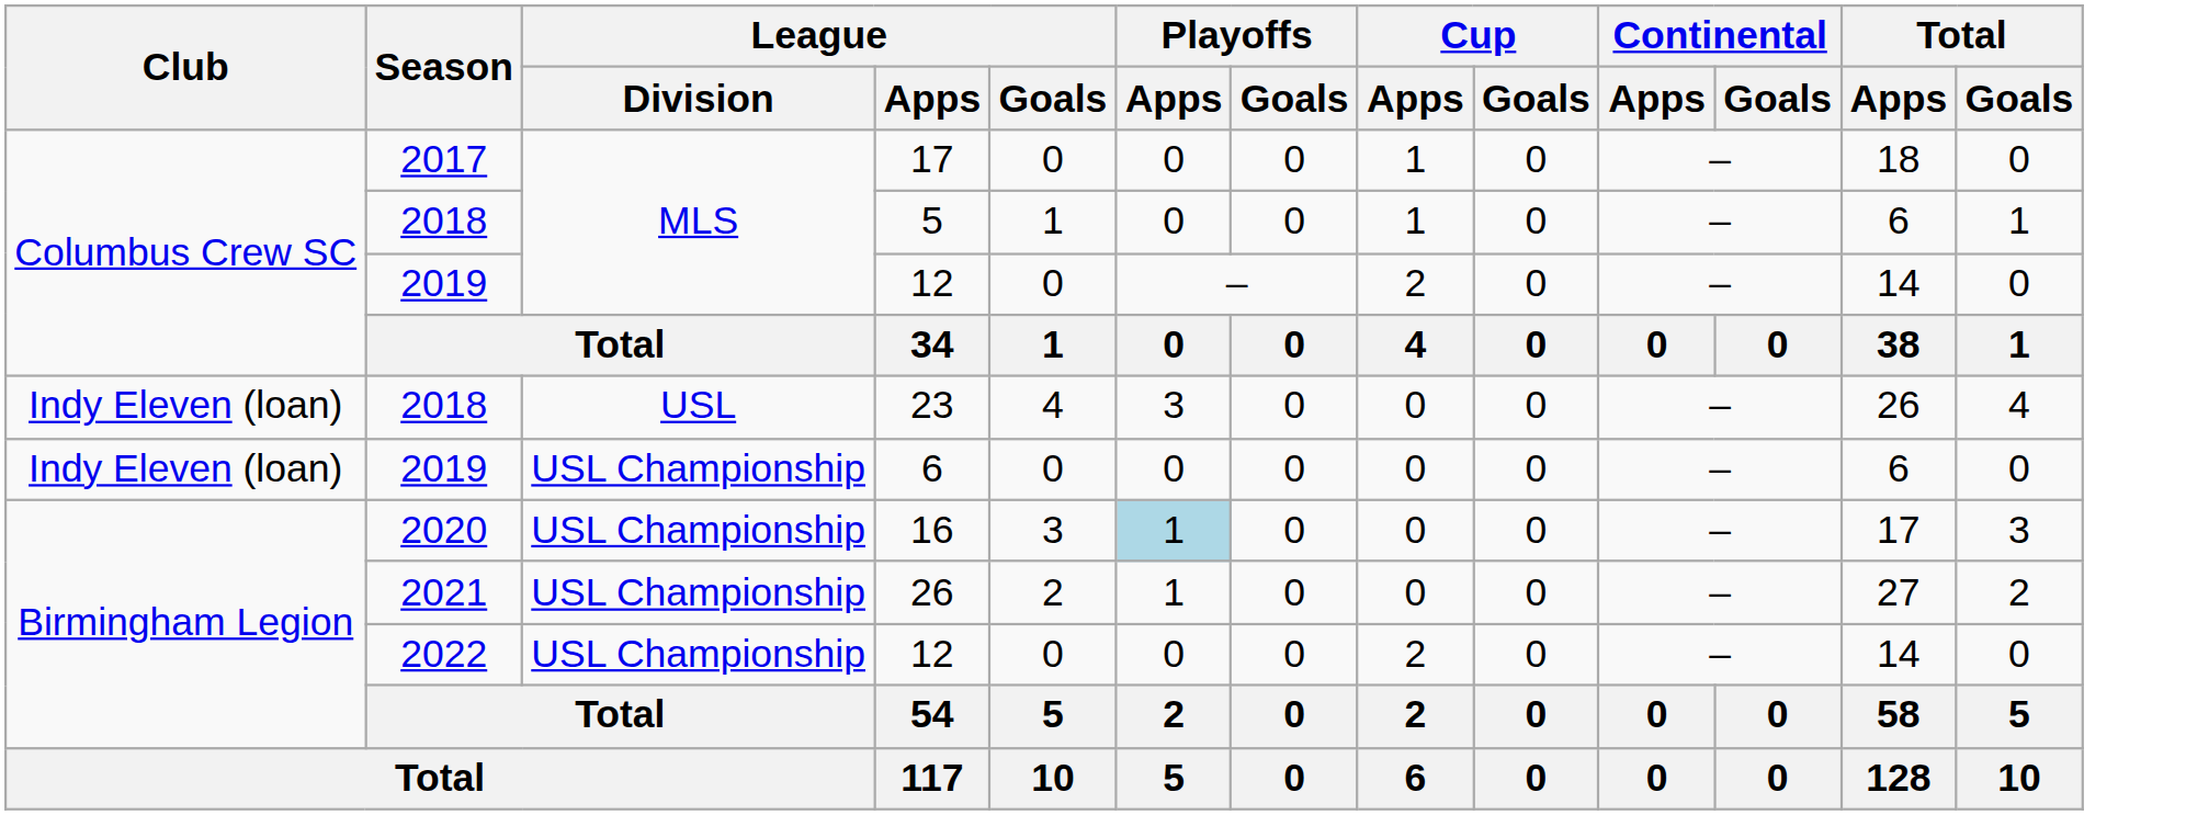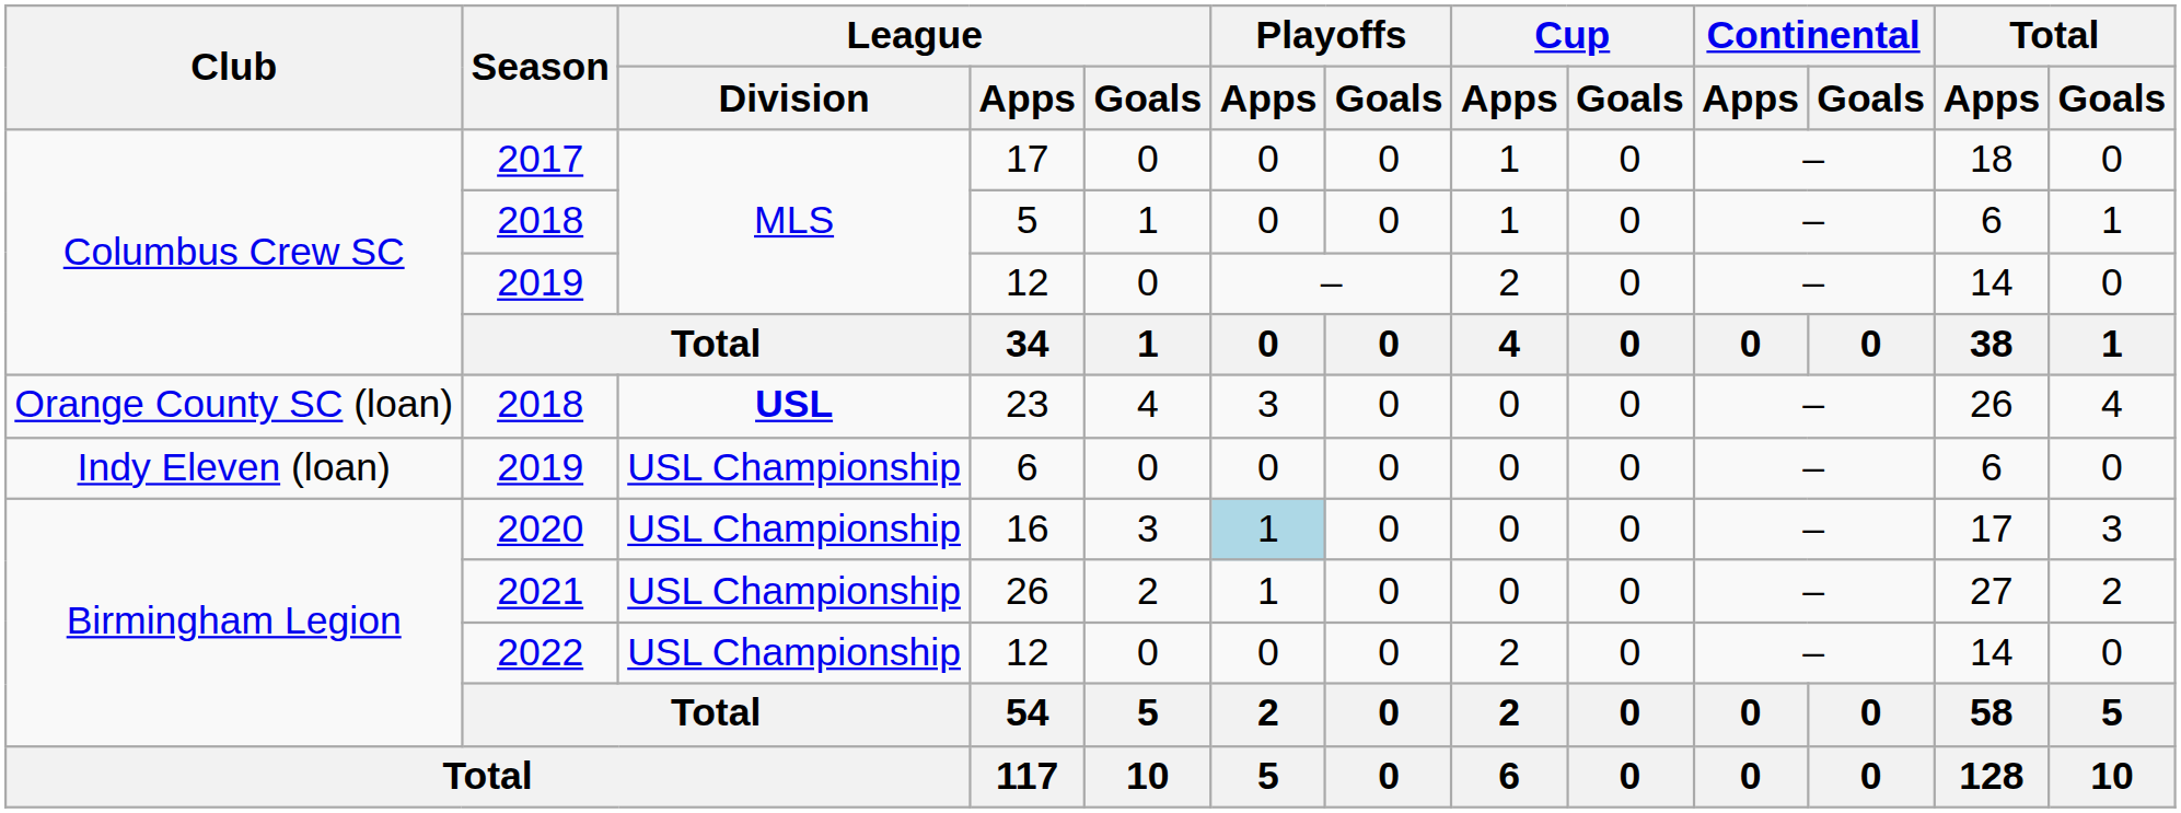23 | Club: Indy Eleven (loan) -> Orange County SC (loan)
23 | League / Division: normal -> bold
